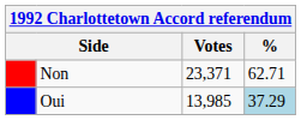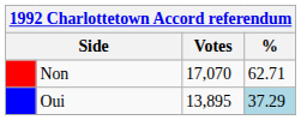Non | Votes: 23,371 -> 17,070
Oui | Votes: 13,985 -> 13,895
